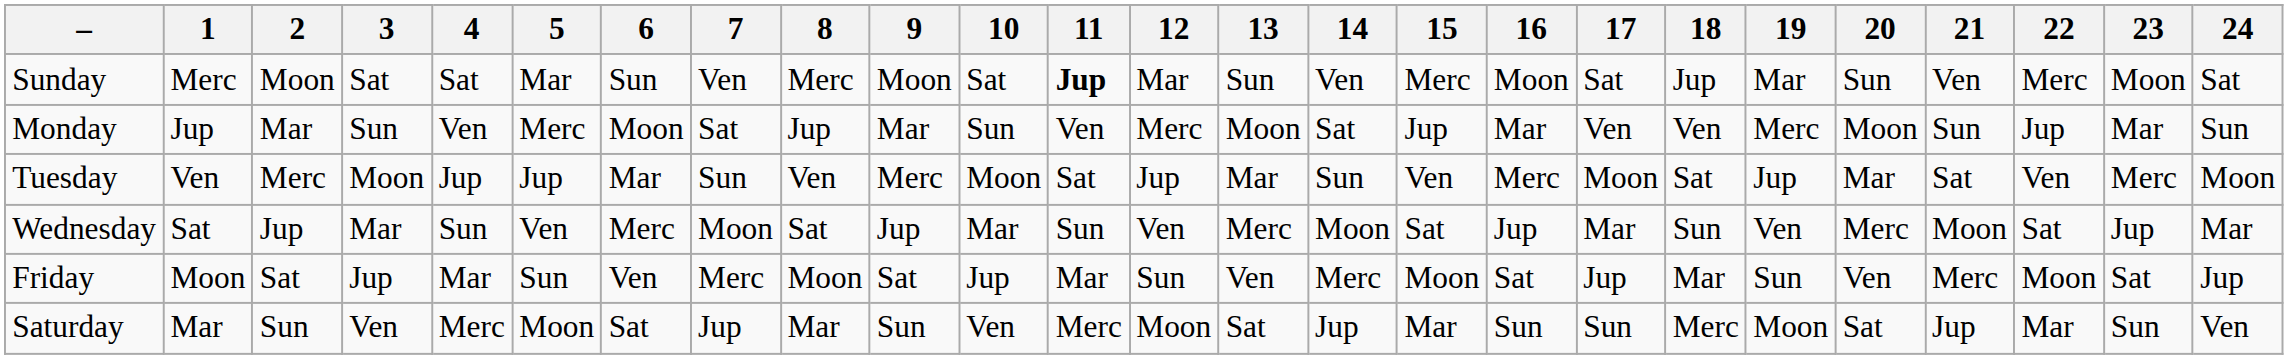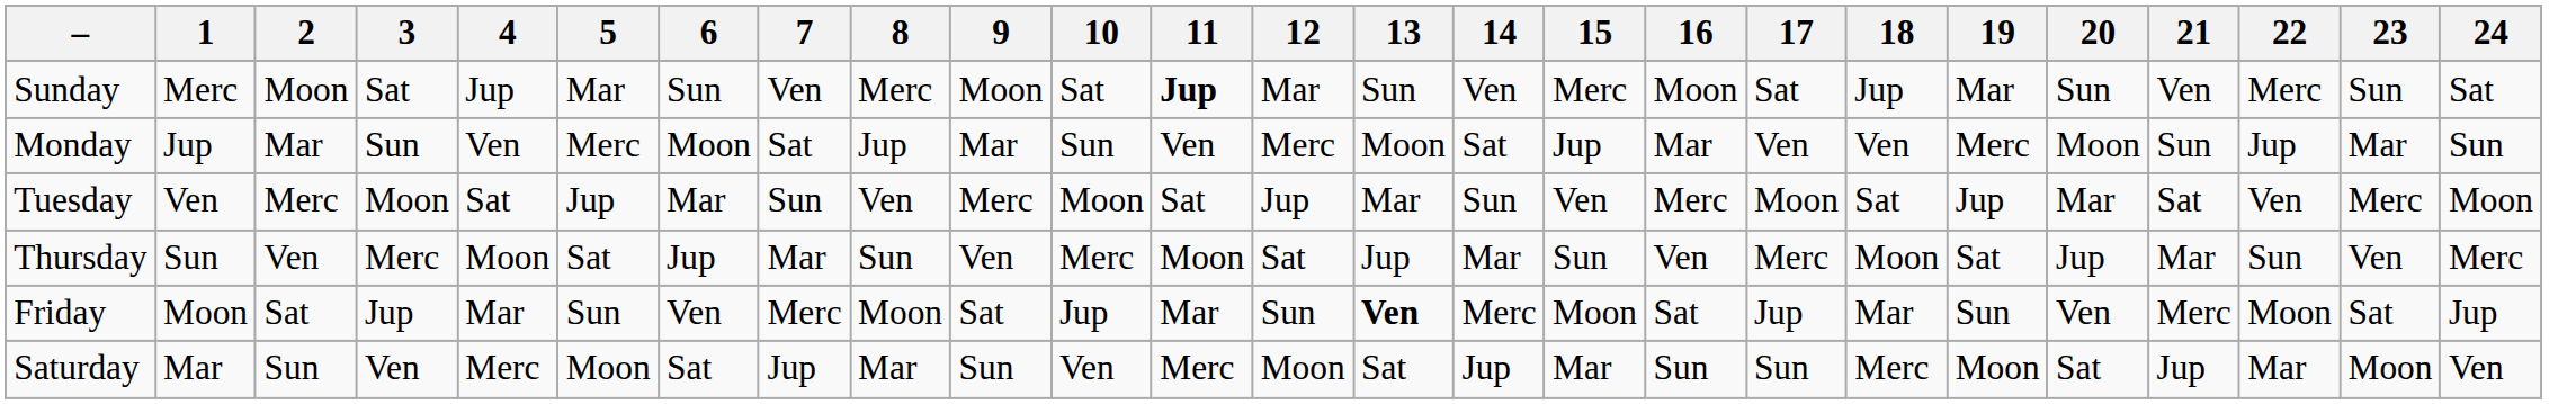Sunday | 4: Sat -> Jup
Sunday | 23: Moon -> Sun
Tuesday | 4: Jup -> Sat
- row: Wednesday | Sat | Jup | Mar | Sun | Ven | Merc | Moon | Sat | Jup | Mar | Sun | Ven | Merc | Moon | Sat | Jup | Mar | Sun | Ven | Merc | Moon | Sat | Jup | Mar
+ row: Thursday | Sun | Ven | Merc | Moon | Sat | Jup | Mar | Sun | Ven | Merc | Moon | Sat | Jup | Mar | Sun | Ven | Merc | Moon | Sat | Jup | Mar | Sun | Ven | Merc
Friday | 13: normal -> bold
Saturday | 23: Sun -> Moon
